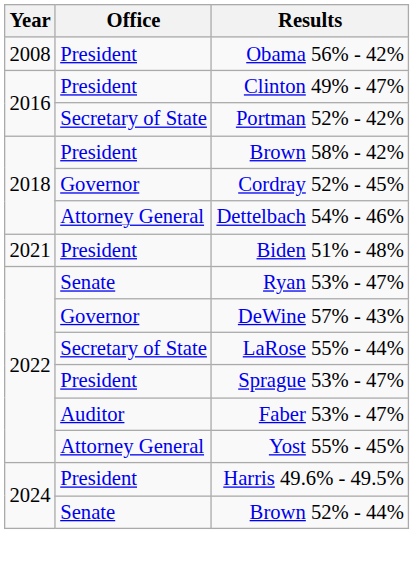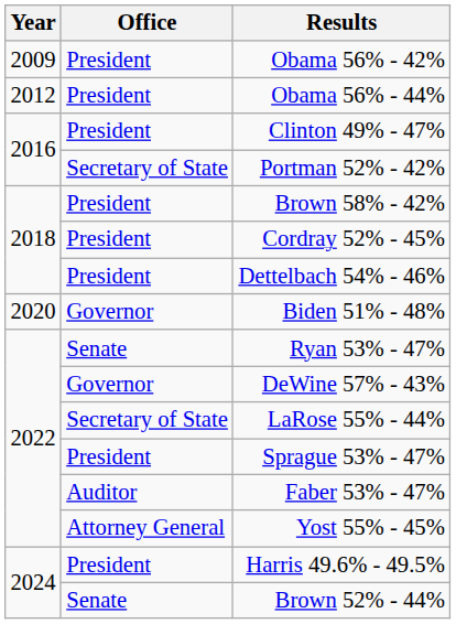Obama 56% - 42% | Year: 2008 -> 2009
+ row: 2012 | President | Obama 56% - 44%
Cordray 52% - 45% | Office: Governor -> President
Dettelbach 54% - 46% | Office: Attorney General -> President
Biden 51% - 48% | Year: 2021 -> 2020
Biden 51% - 48% | Office: President -> Governor
